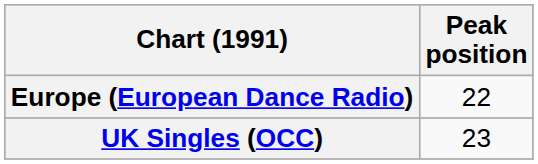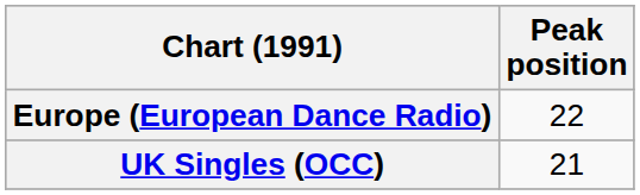UK Singles (OCC) | Peak position: 23 -> 21
